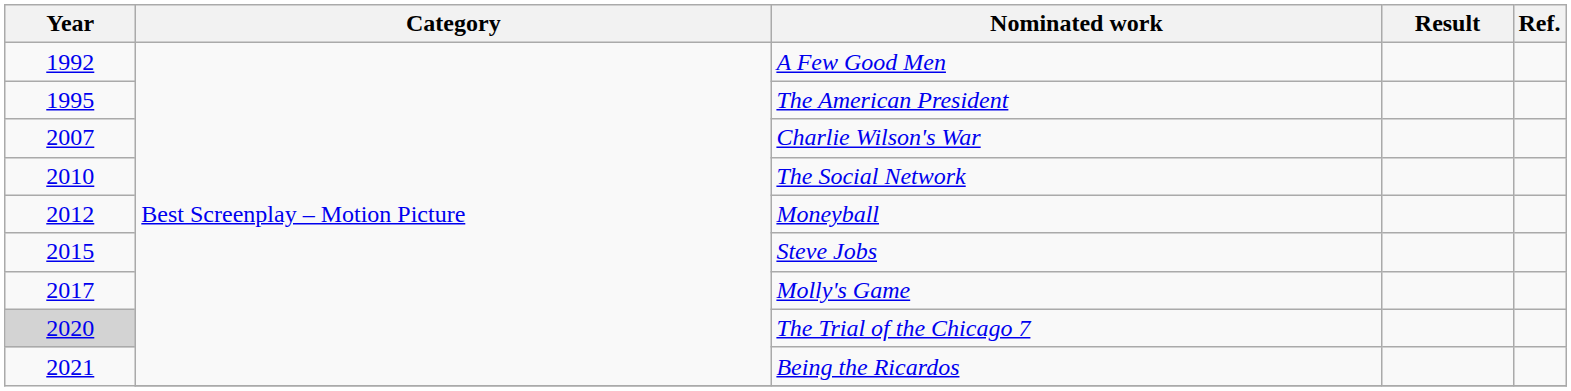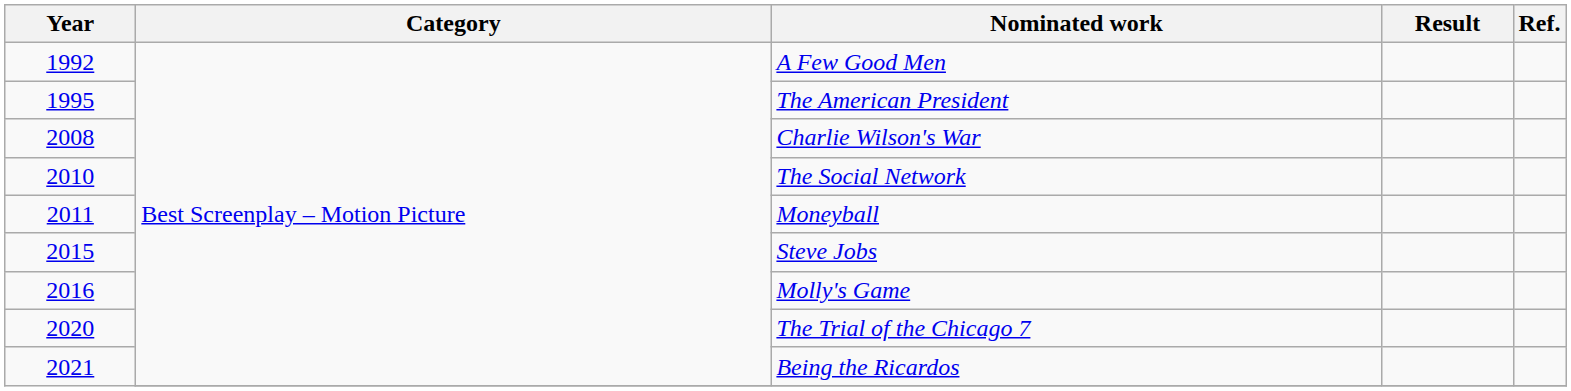Charlie Wilson's War | Year: 2007 -> 2008
Moneyball | Year: 2012 -> 2011
Molly's Game | Year: 2017 -> 2016
The Trial of the Chicago 7 | Year: lightgrey background -> no background
